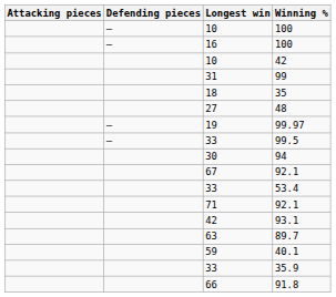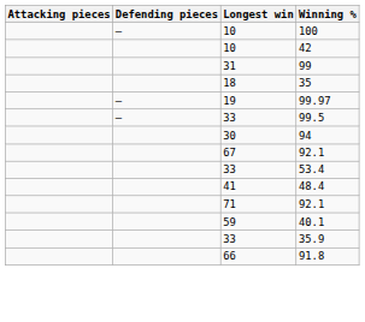- row: — | 16 | 100
- row: 27 | 48
+ row: 41 | 48.4
- row: 42 | 93.1
- row: 63 | 89.7
